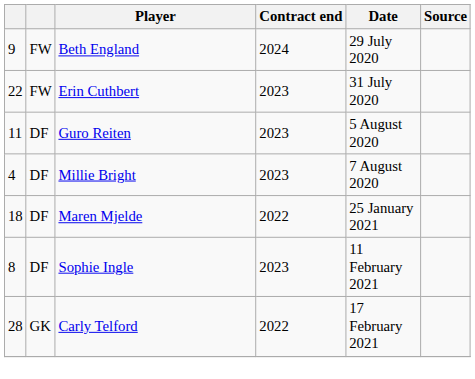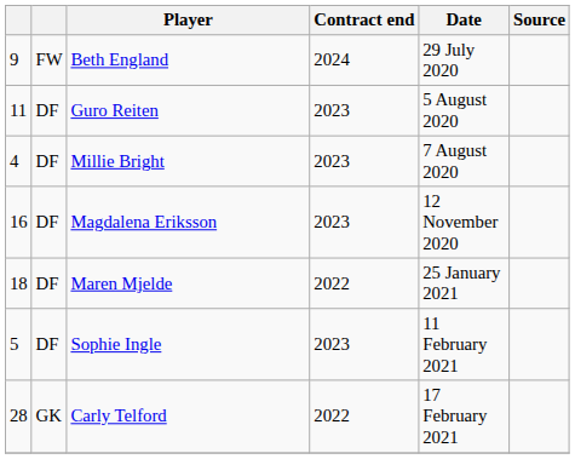- row: 22 | FW | Erin Cuthbert | 2023 | 31 July 2020
+ row: 16 | DF | Magdalena Eriksson | 2023 | 12 November 2020
Sophie Ingle | column 1: 8 -> 5
